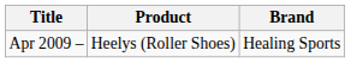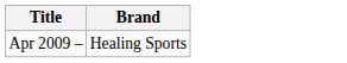- column: Product | Heelys (Roller Shoes)
